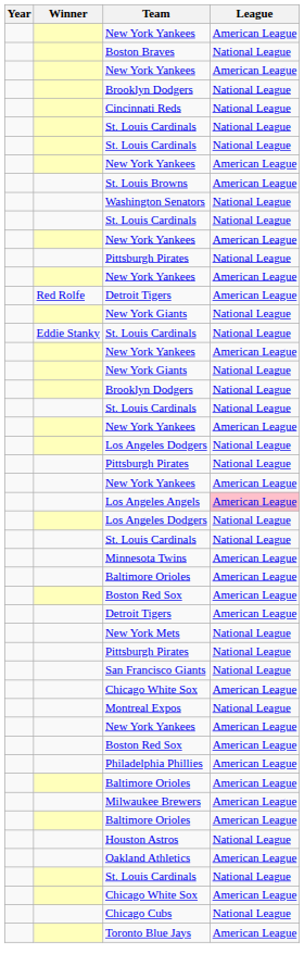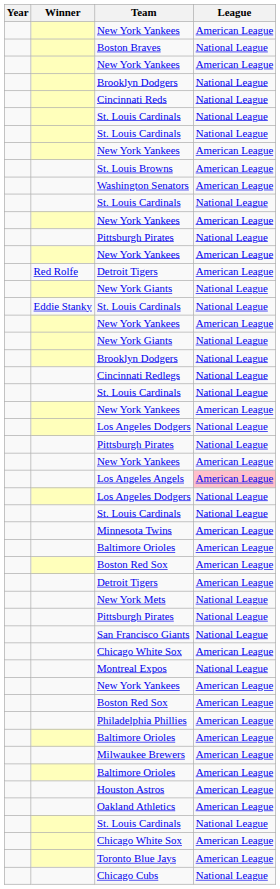Washington Senators | League: National League -> American League
+ row: Cincinnati Redlegs | National League
Houston Astros | League: National League -> American League
rows swapped: Chicago Cubs <-> Toronto Blue Jays
